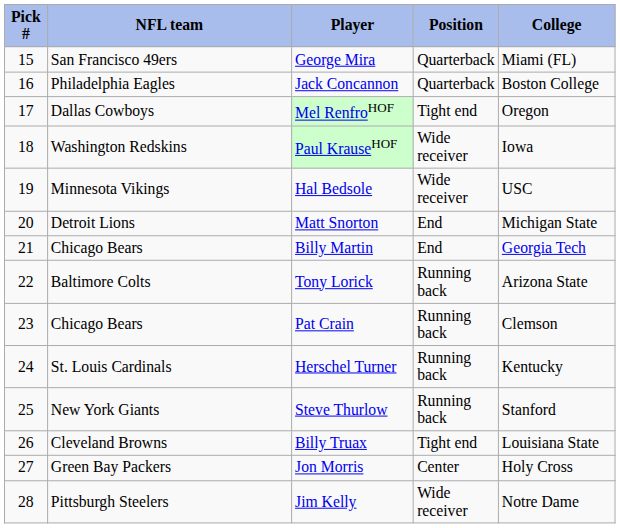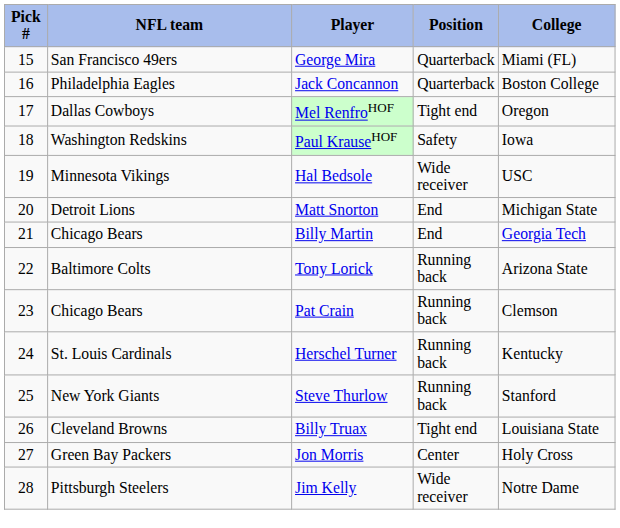Paul KrauseHOF | Position: Wide receiver -> Safety
